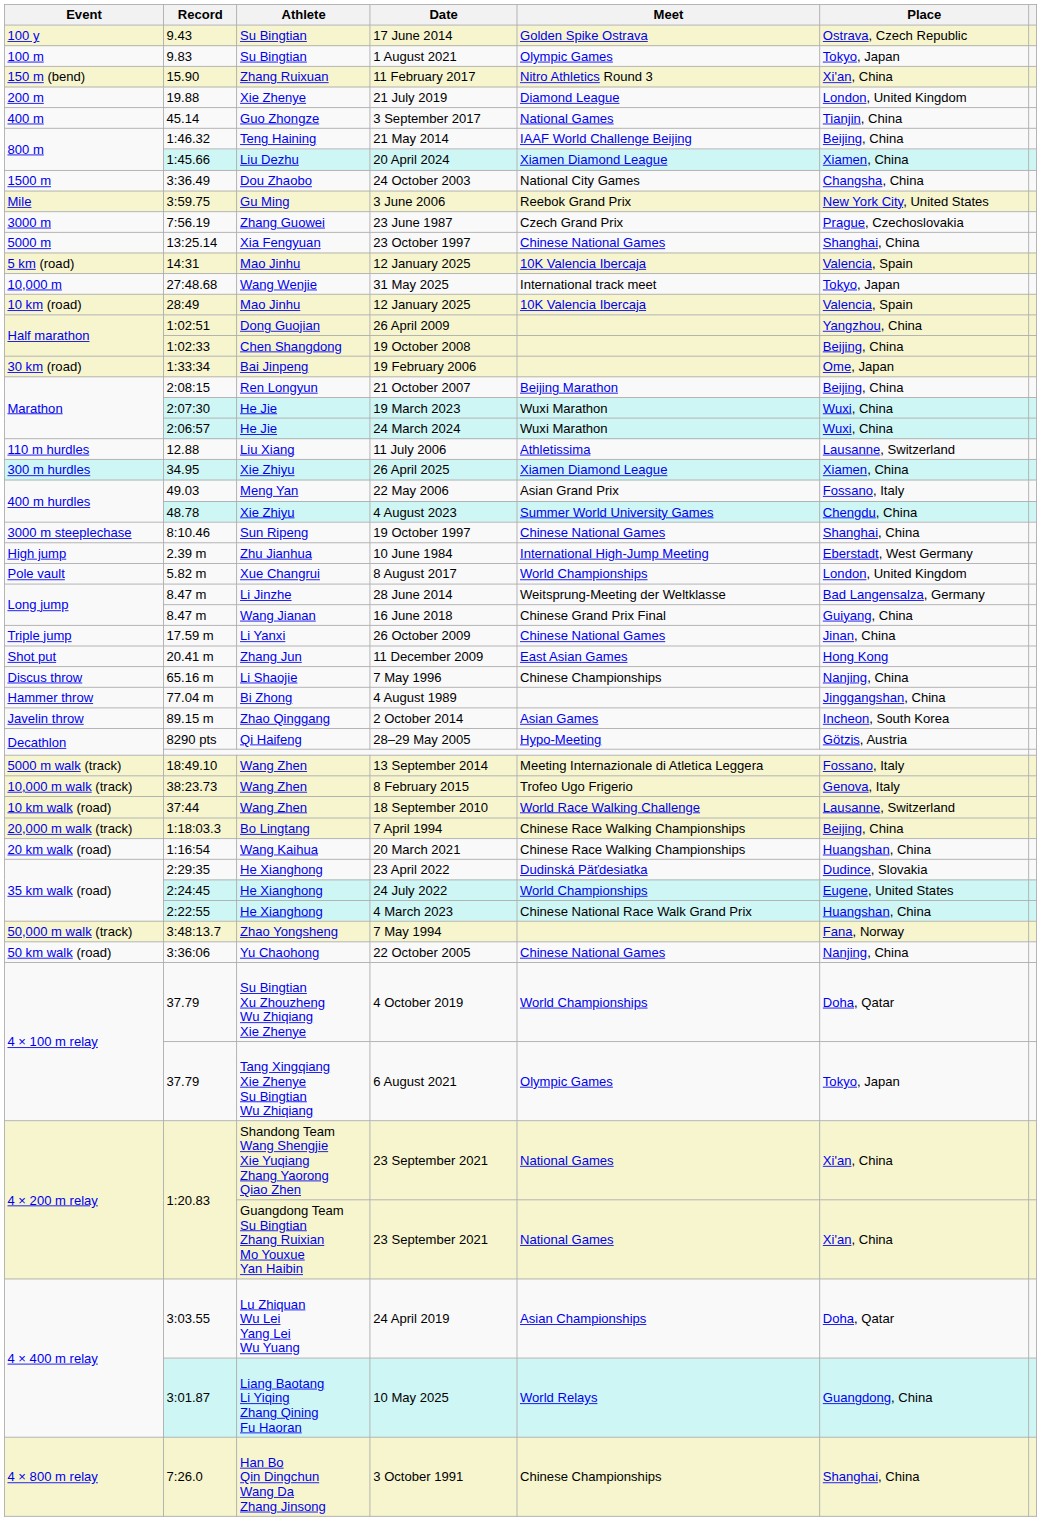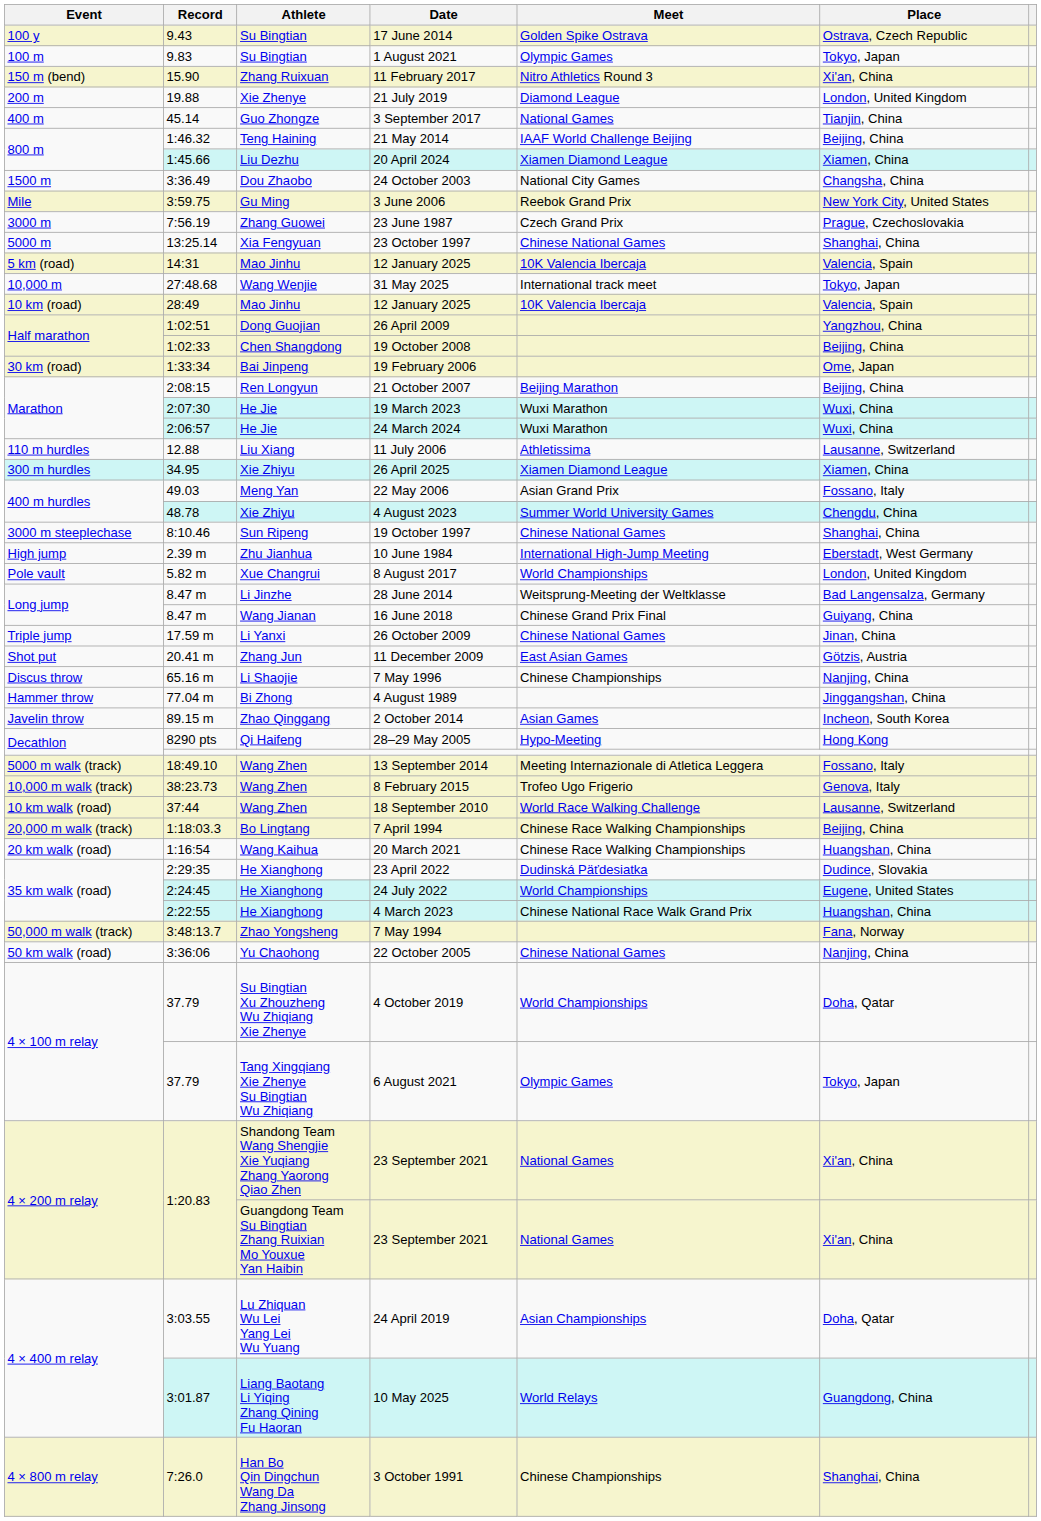11 December 2009 | Place: Hong Kong -> Götzis, Austria
28–29 May 2005 | Place: Götzis, Austria -> Hong Kong
